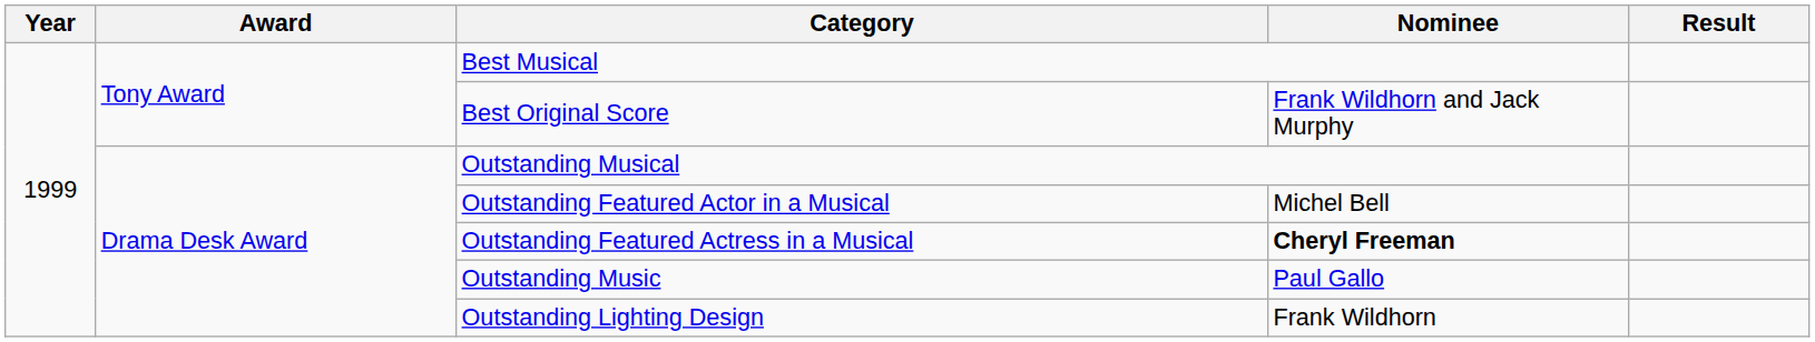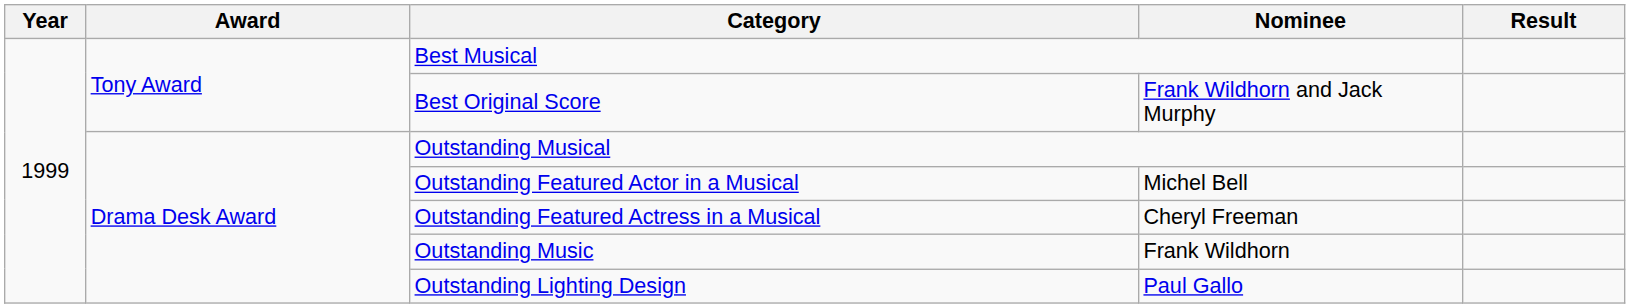Outstanding Featured Actress in a Musical | Nominee: bold -> normal
Outstanding Music | Nominee: Paul Gallo -> Frank Wildhorn
Outstanding Lighting Design | Nominee: Frank Wildhorn -> Paul Gallo
